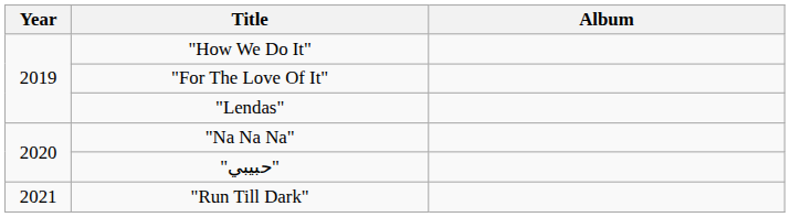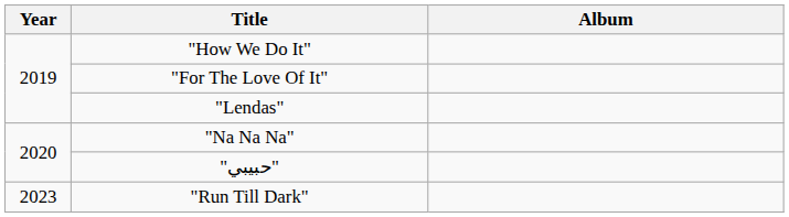"Run Till Dark" | Year: 2021 -> 2023
